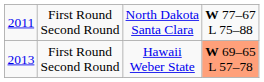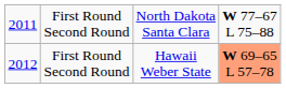First Round Second Round / Hawaii Weber State | column 1: 2013 -> 2012
